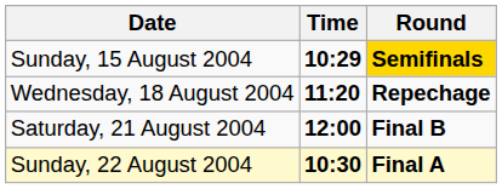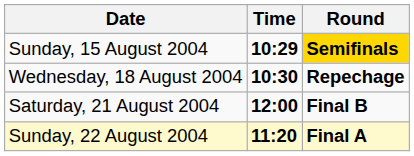Wednesday, 18 August 2004 | Time: 11:20 -> 10:30
Sunday, 22 August 2004 | Time: 10:30 -> 11:20
